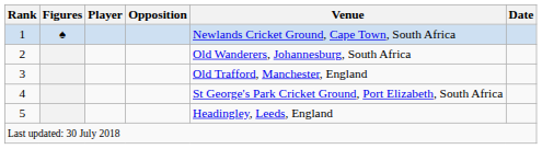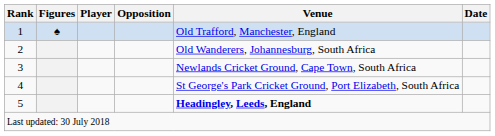1 | Venue: Newlands Cricket Ground, Cape Town, South Africa -> Old Trafford, Manchester, England
3 | Venue: Old Trafford, Manchester, England -> Newlands Cricket Ground, Cape Town, South Africa
5 | Venue: normal -> bold
